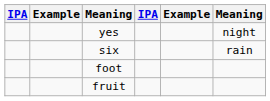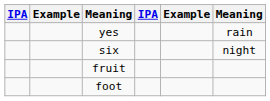yes | column 6: night -> rain
six | column 6: rain -> night
rows swapped: foot <-> fruit
